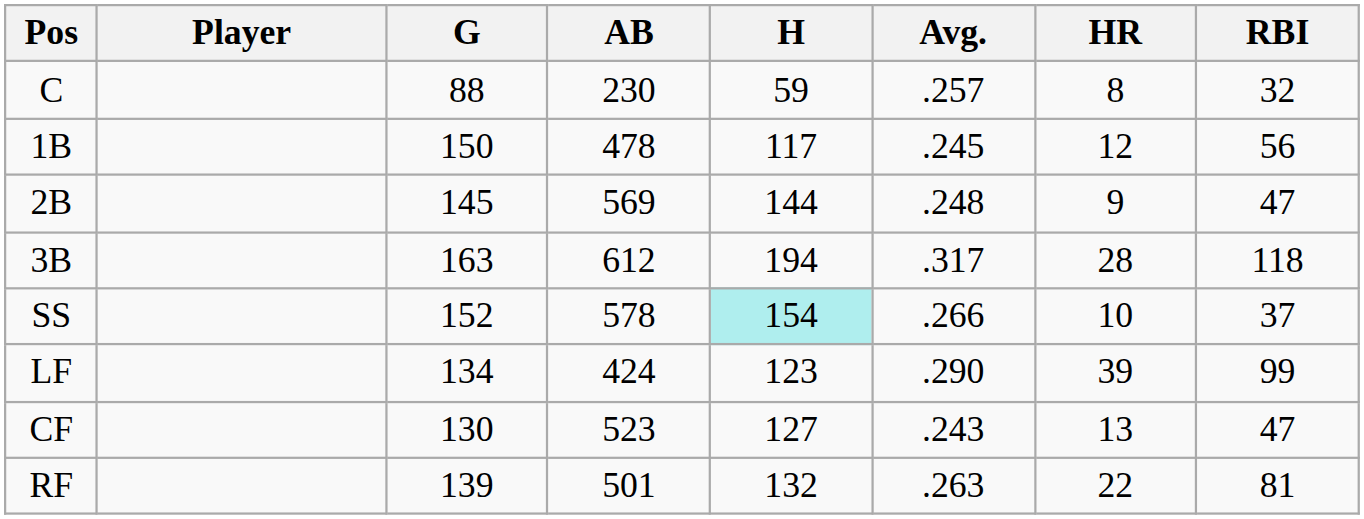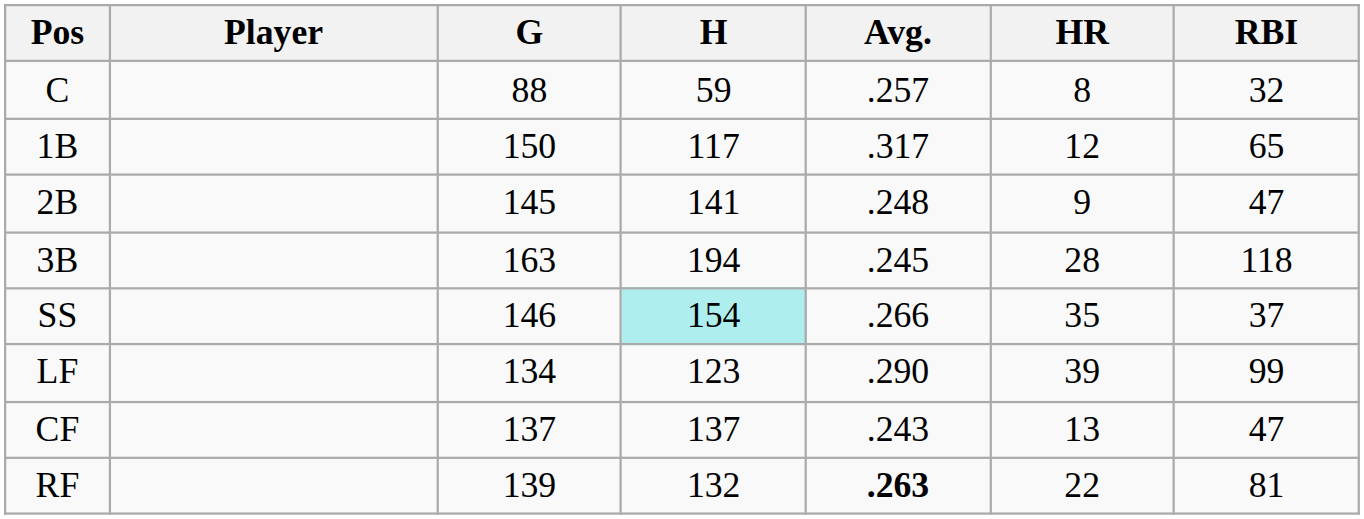- column: AB | 230 | 478 | 569 | 612 | 578 | 424 | 523 | 501
1B | Avg.: .245 -> .317
1B | RBI: 56 -> 65
2B | H: 144 -> 141
3B | Avg.: .317 -> .245
SS | G: 152 -> 146
SS | HR: 10 -> 35
CF | G: 130 -> 137
CF | H: 127 -> 137
RF | Avg.: normal -> bold
